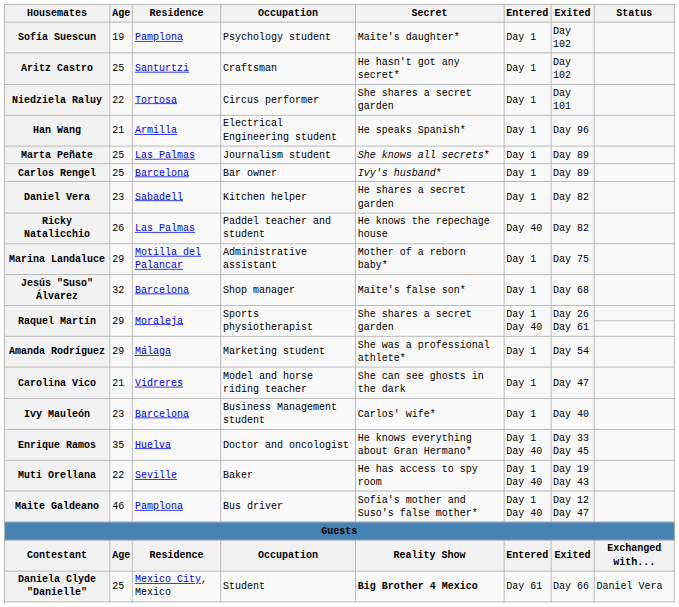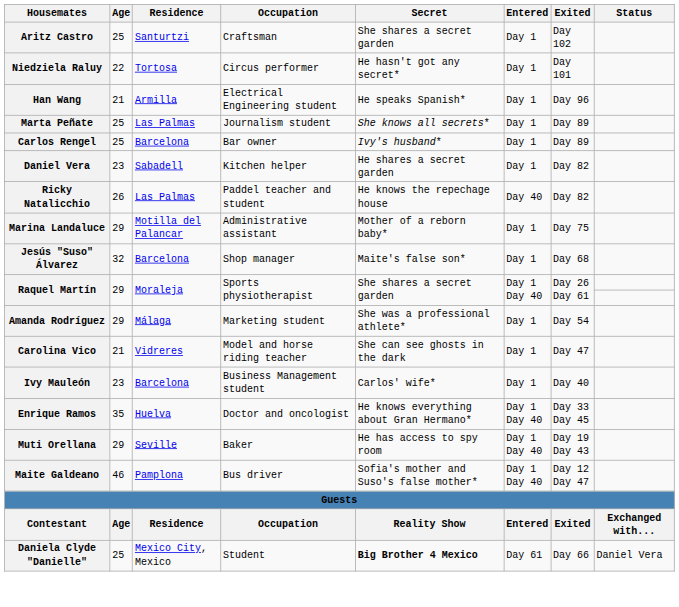- row: Sofía Suescun | 19 | Pamplona | Psychology student | Maite's daughter* | Day 1 | Day 102
Aritz Castro | Secret: He hasn't got any secret* -> She shares a secret garden
Niedziela Raluy | Secret: She shares a secret garden -> He hasn't got any secret*
Muti Orellana | Age: 22 -> 29
